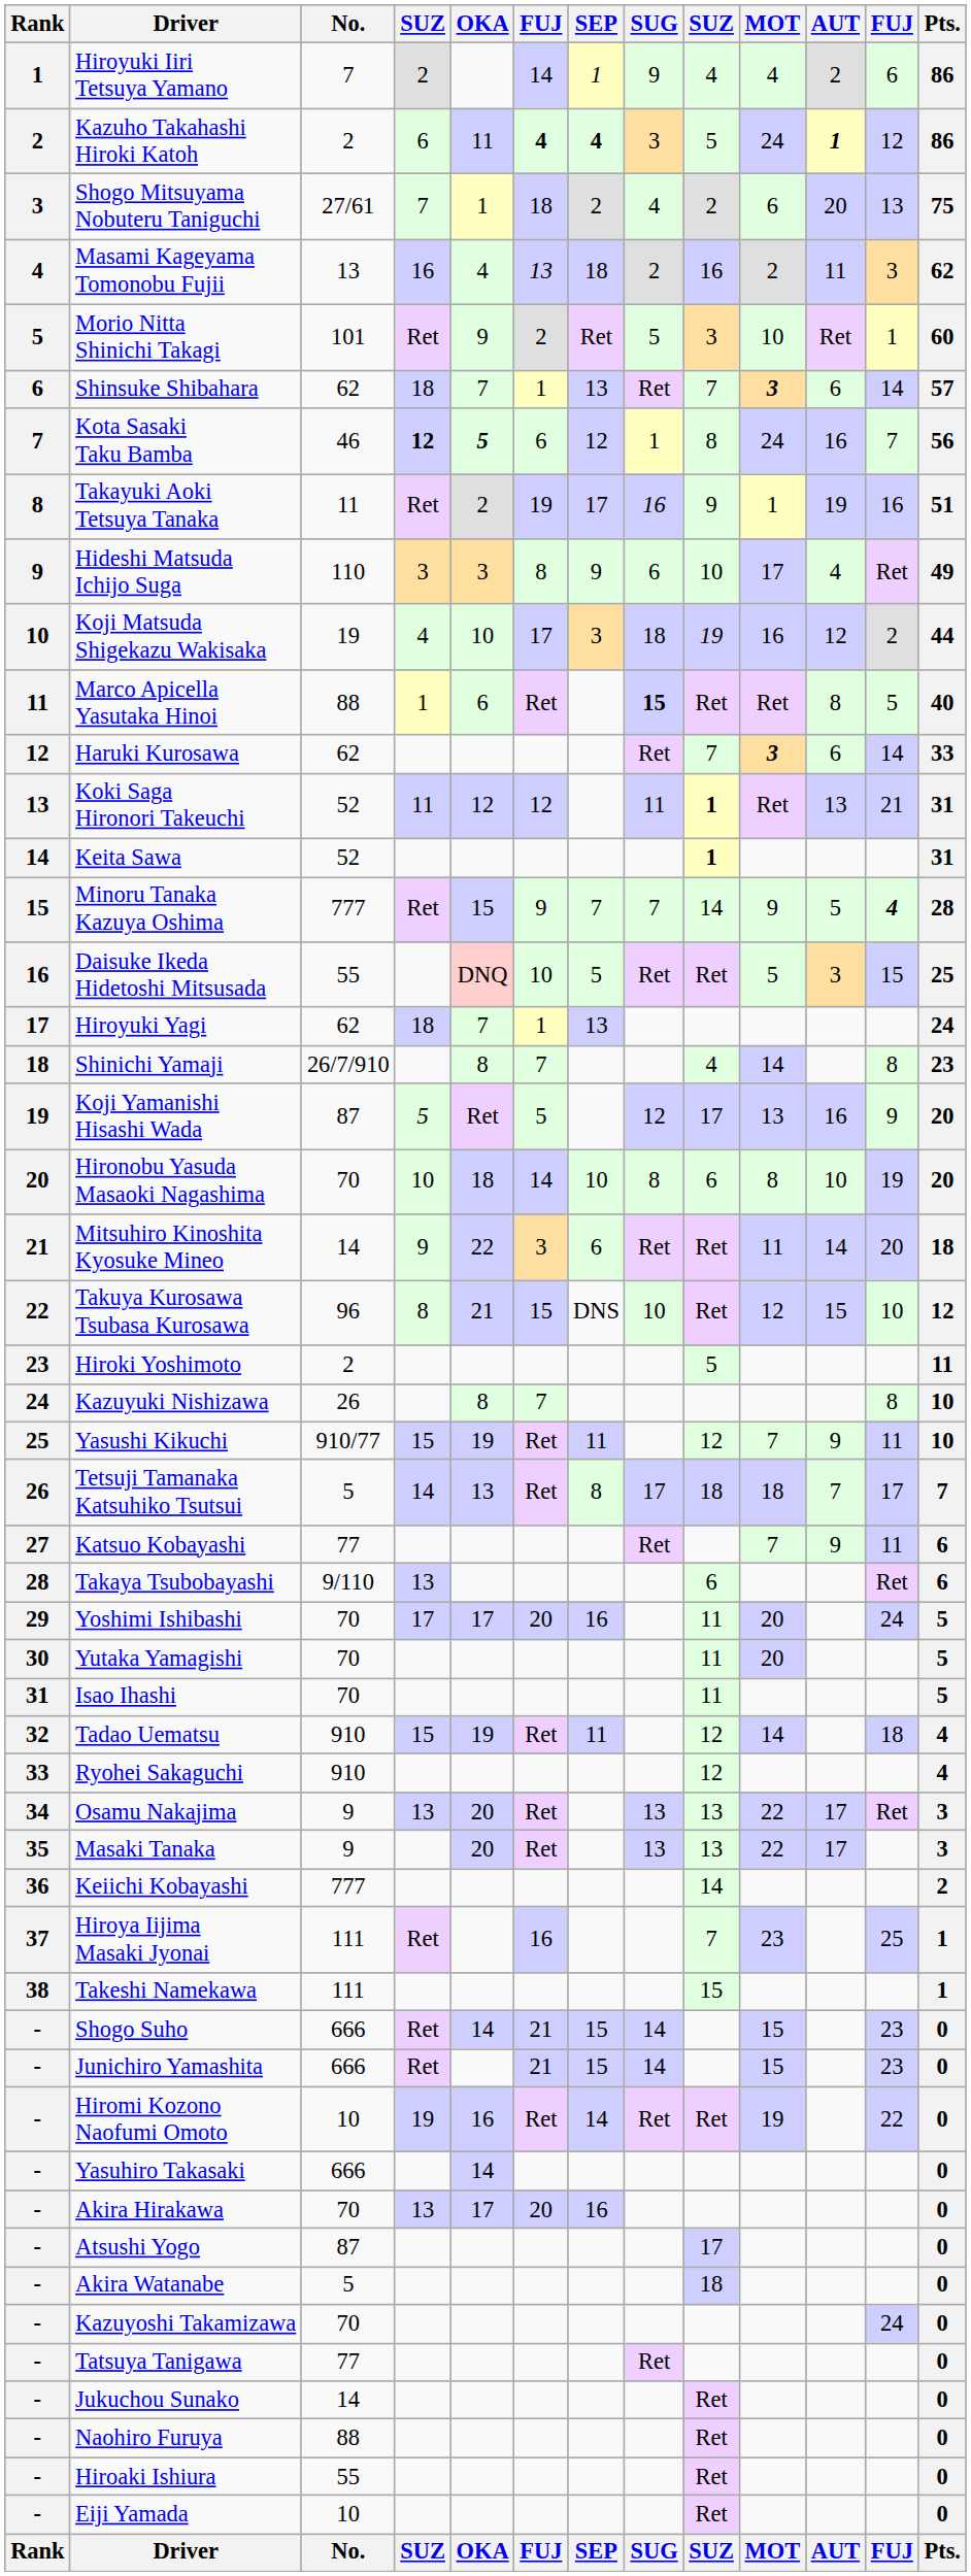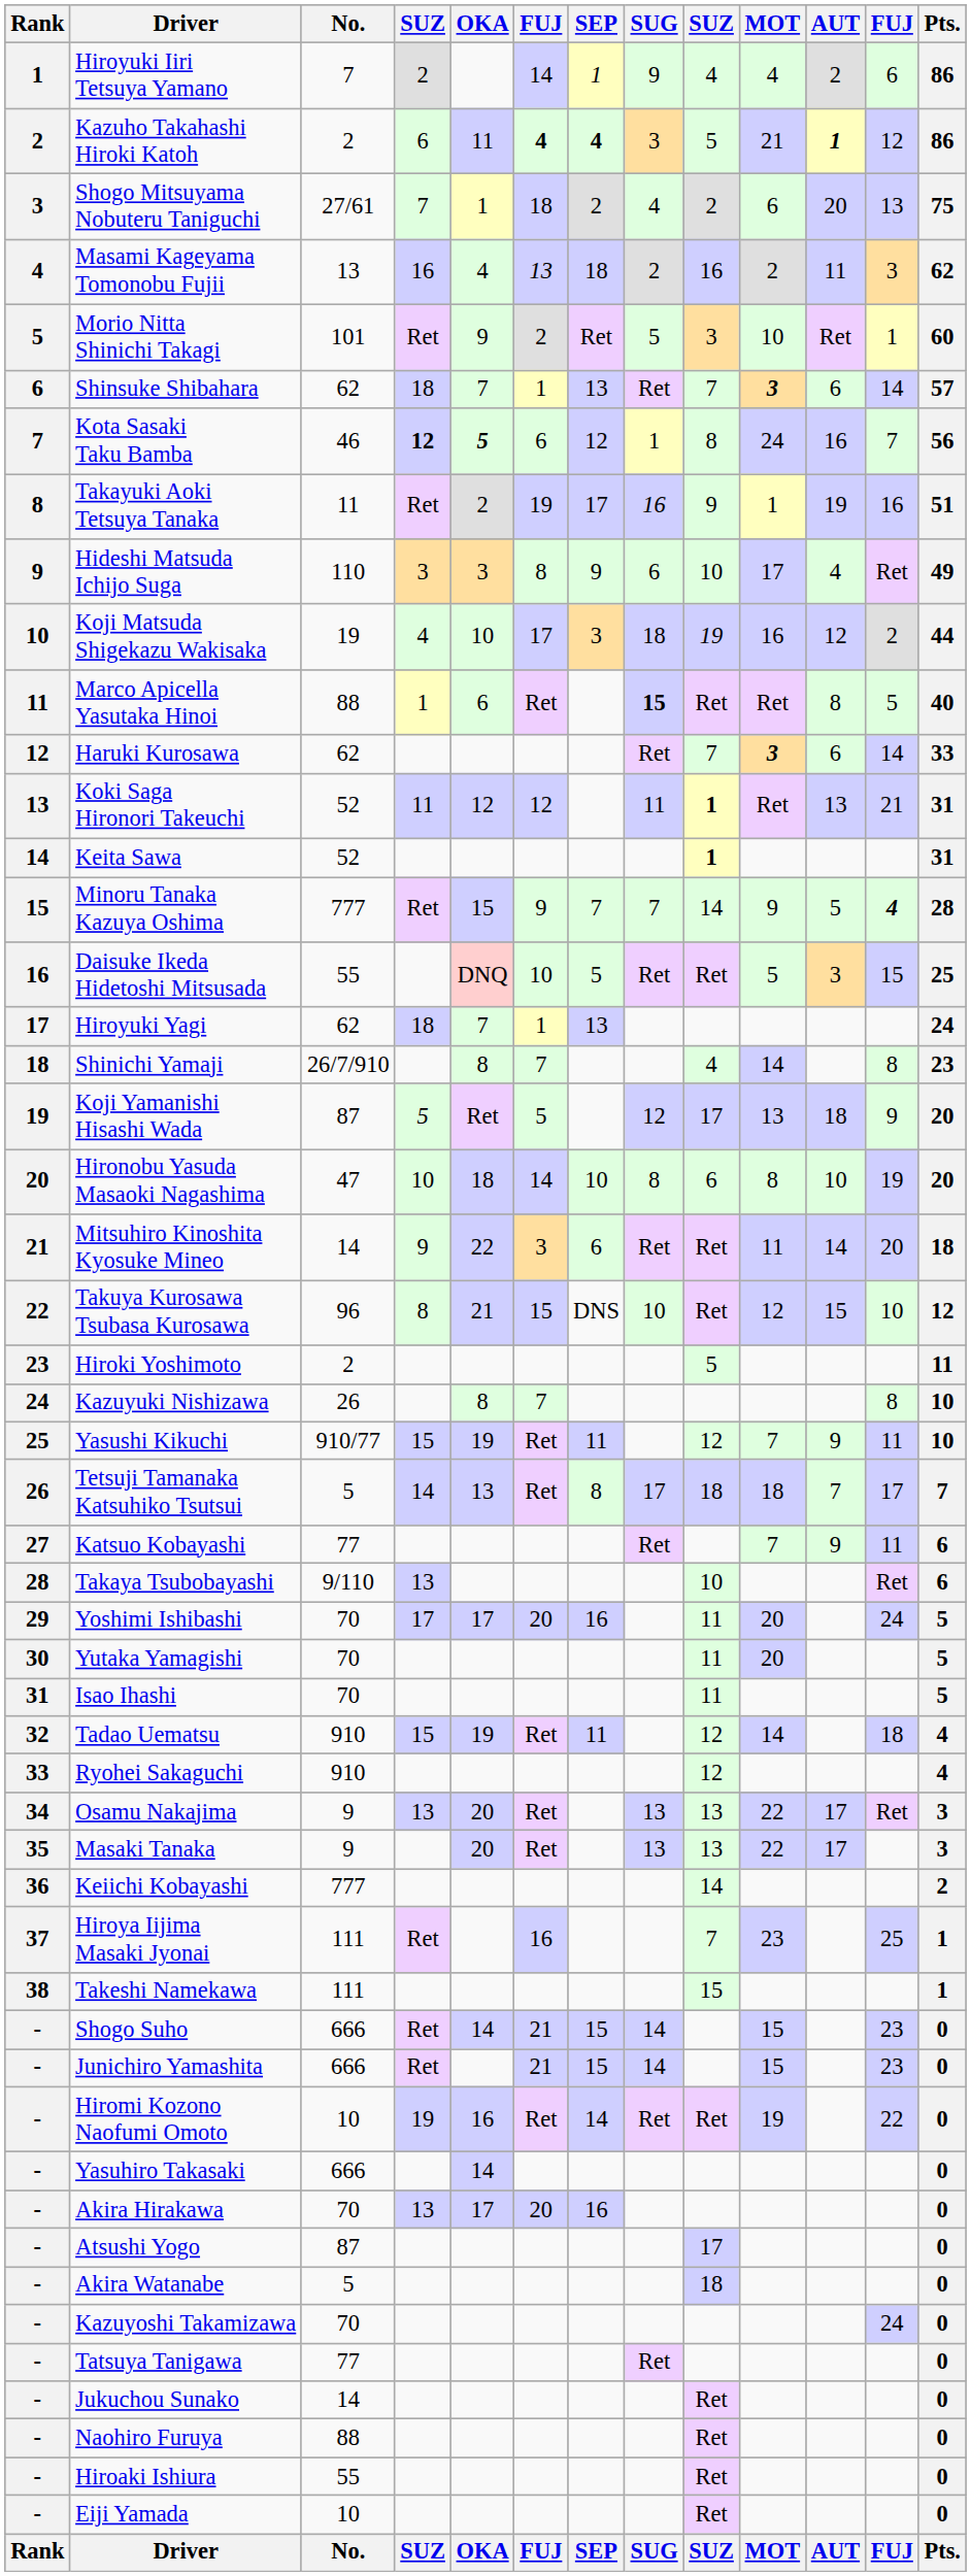Kazuho Takahashi Hiroki Katoh | MOT: 24 -> 21
Koji Yamanishi Hisashi Wada | AUT: 16 -> 18
Hironobu Yasuda Masaoki Nagashima | No.: 70 -> 47
Takaya Tsubobayashi | column 9: 6 -> 10
